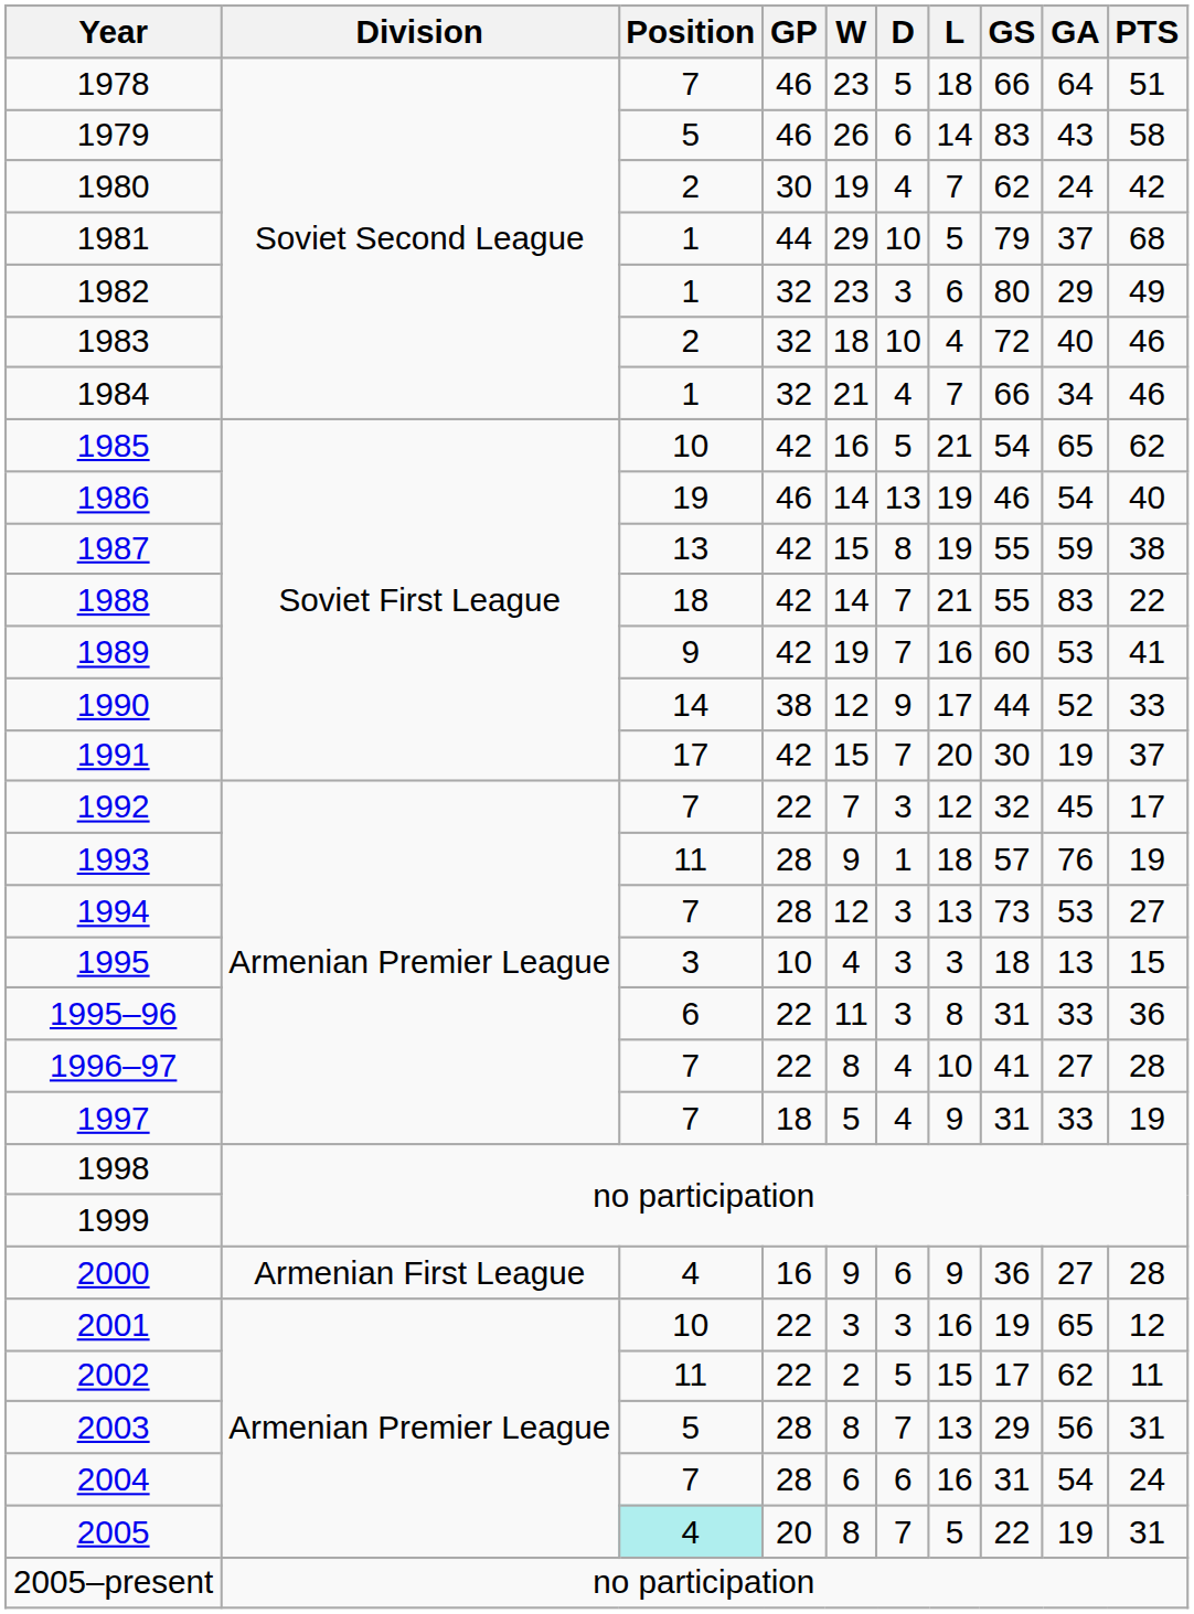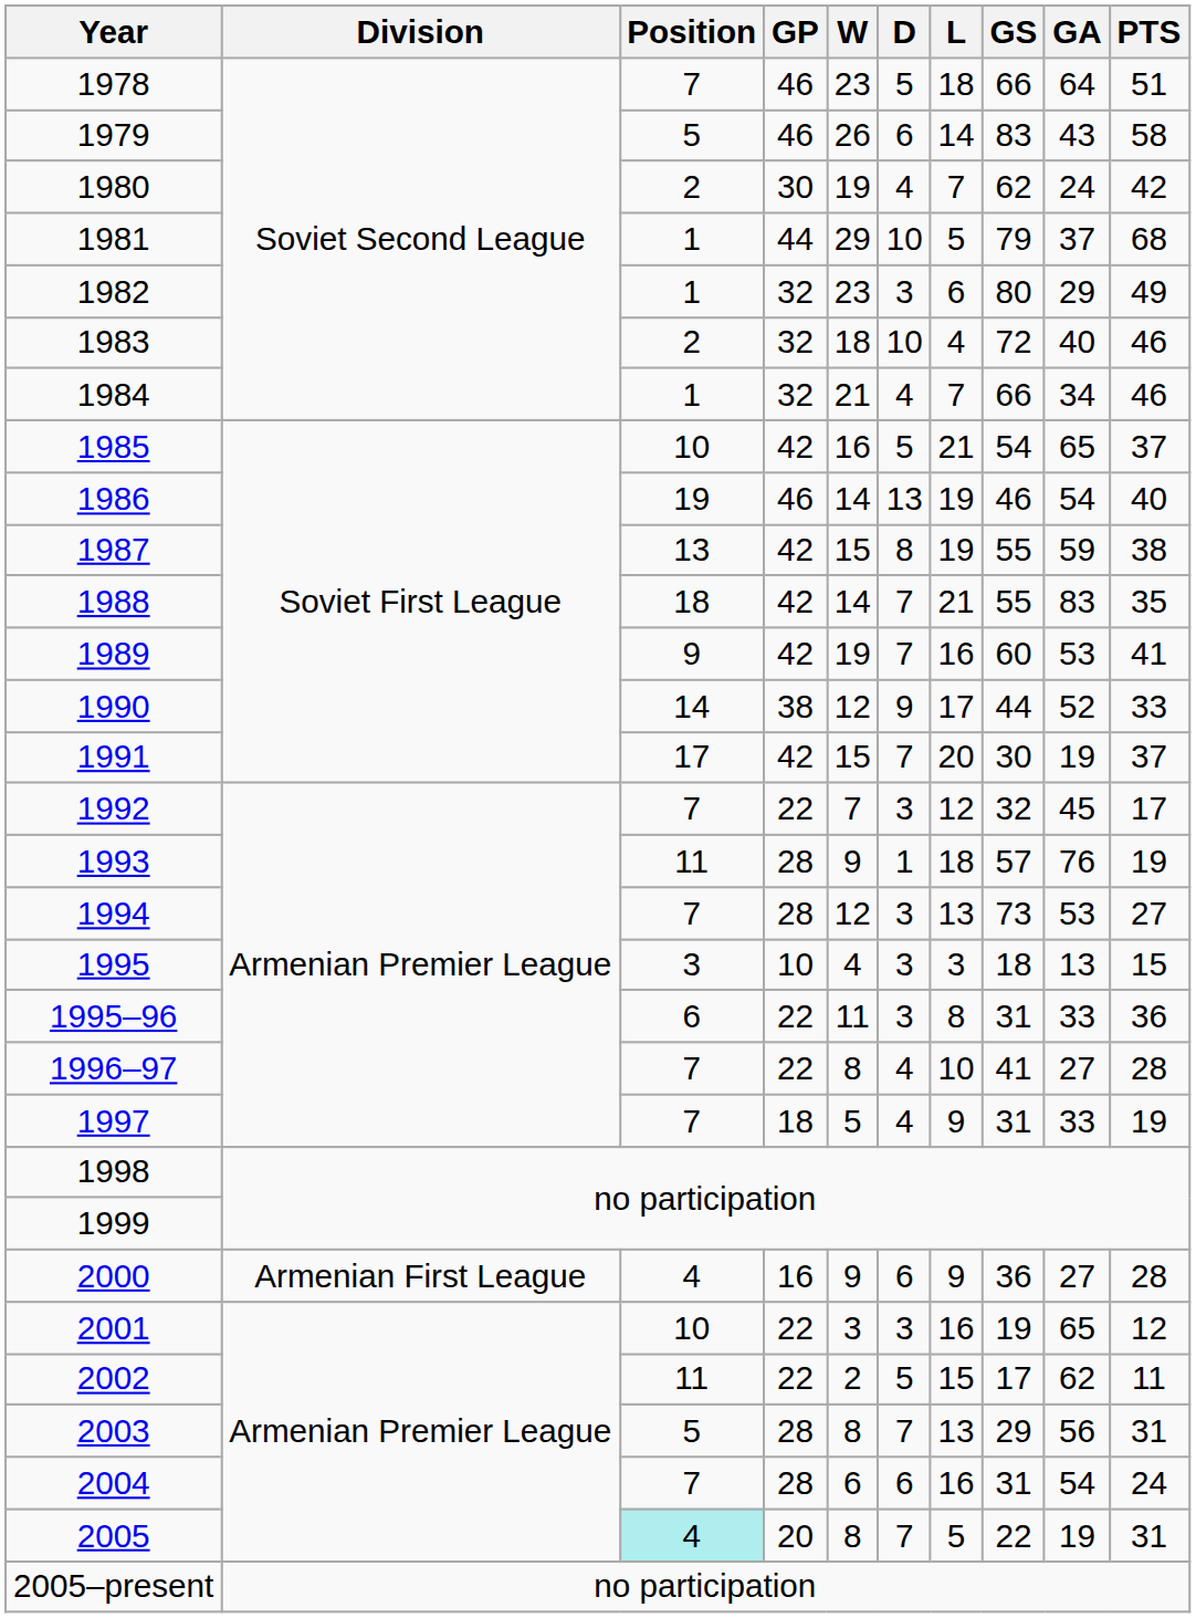1985 | PTS: 62 -> 37
1988 | PTS: 22 -> 35
